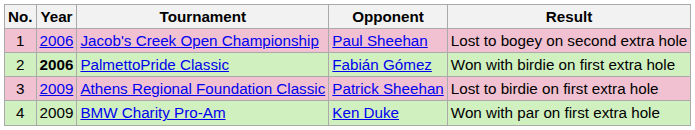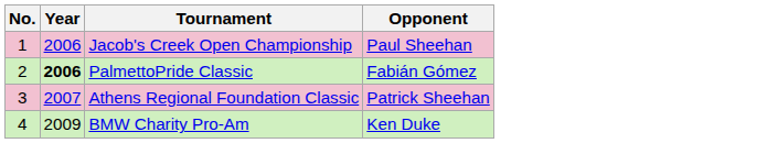- column: Result | Lost to bogey on second extra hole | Won with birdie on first extra hole | Lost to birdie on first extra hole | Won with par on first extra hole
Athens Regional Foundation Classic | Year: 2009 -> 2007
